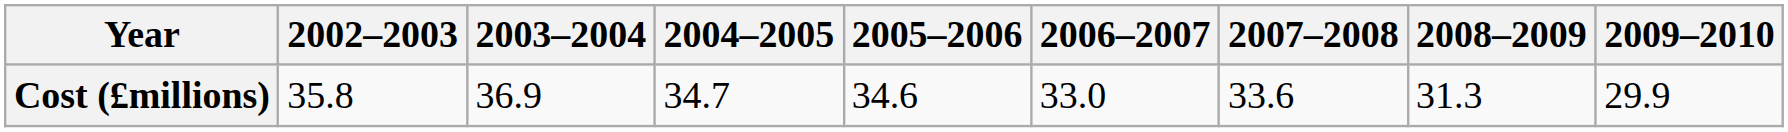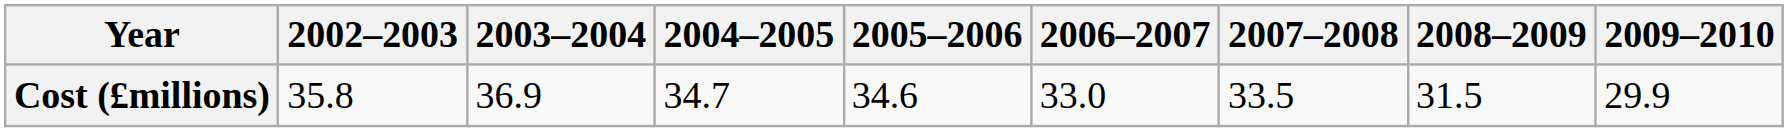Cost (£millions) | 2007–2008: 33.6 -> 33.5
Cost (£millions) | 2008–2009: 31.3 -> 31.5
